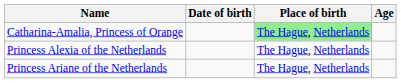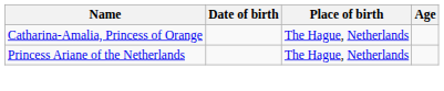Catharina-Amalia, Princess of Orange | Place of birth: lightgreen background -> no background
- row: Princess Alexia of the Netherlands | The Hague, Netherlands
